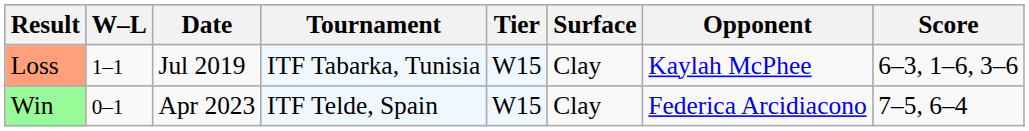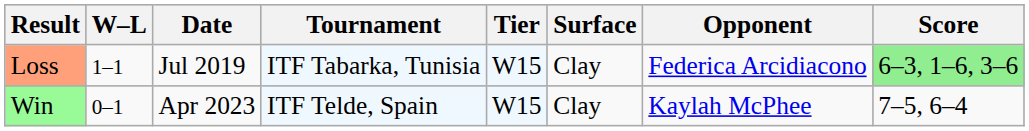Loss | Opponent: Kaylah McPhee -> Federica Arcidiacono
Loss | Score: no background -> lightgreen background
Win | Opponent: Federica Arcidiacono -> Kaylah McPhee
